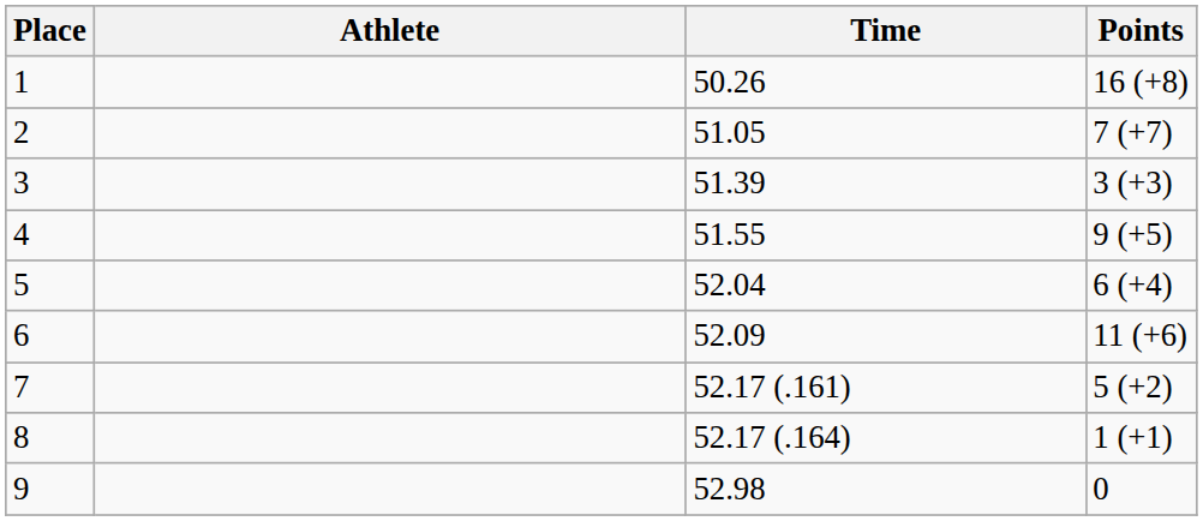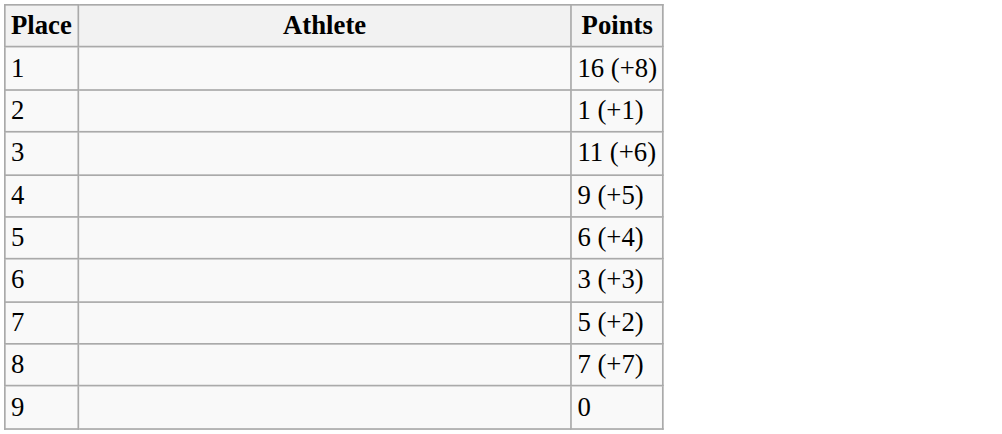- column: Time | 50.26 | 51.05 | 51.39 | 51.55 | 52.04 | 52.09 | 52.17 (.161) | 52.17 (.164) | 52.98
2 | Points: 7 (+7) -> 1 (+1)
3 | Points: 3 (+3) -> 11 (+6)
6 | Points: 11 (+6) -> 3 (+3)
8 | Points: 1 (+1) -> 7 (+7)
